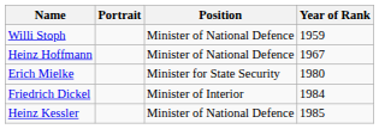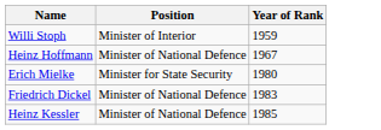- column: Portrait
Willi Stoph | Position: Minister of National Defence -> Minister of Interior
Friedrich Dickel | Position: Minister of Interior -> Minister of National Defence
Friedrich Dickel | Year of Rank: 1984 -> 1983
